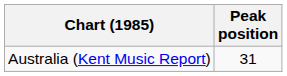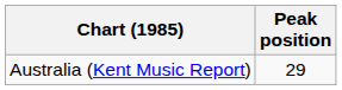Australia (Kent Music Report) | Peak position: 31 -> 29
